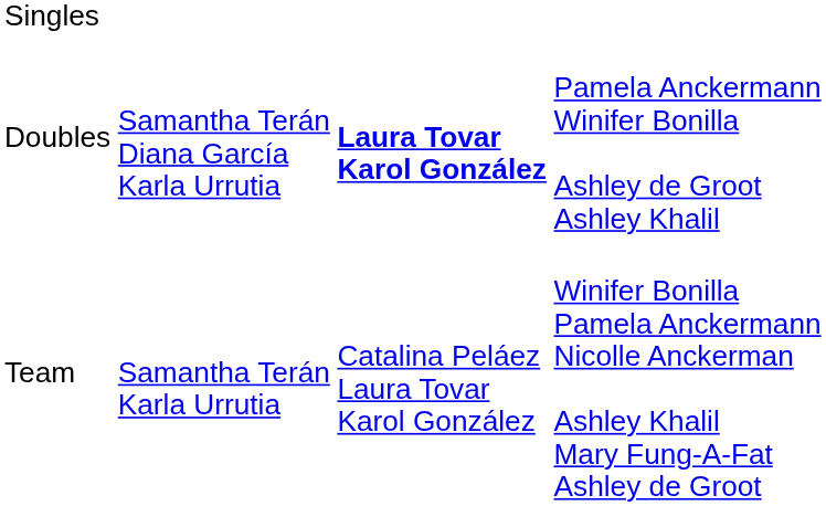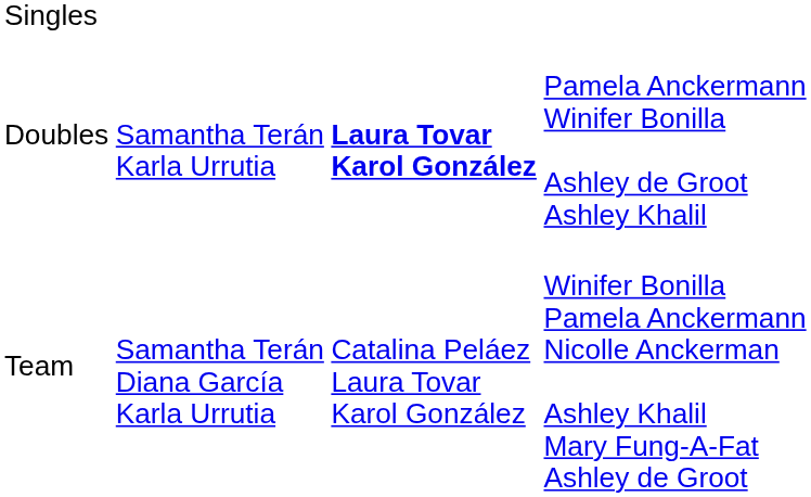Doubles | column 2: Samantha Terán Diana García Karla Urrutia -> Samantha Terán Karla Urrutia
Team | column 2: Samantha Terán Karla Urrutia -> Samantha Terán Diana García Karla Urrutia
